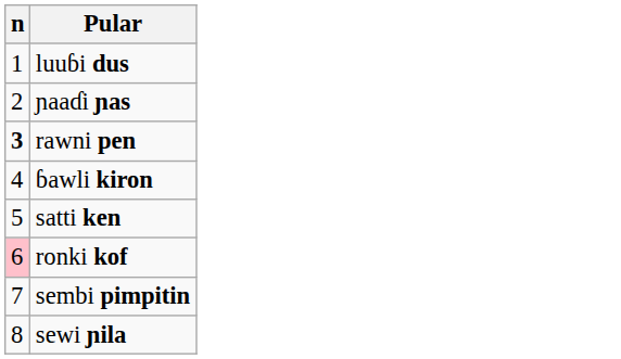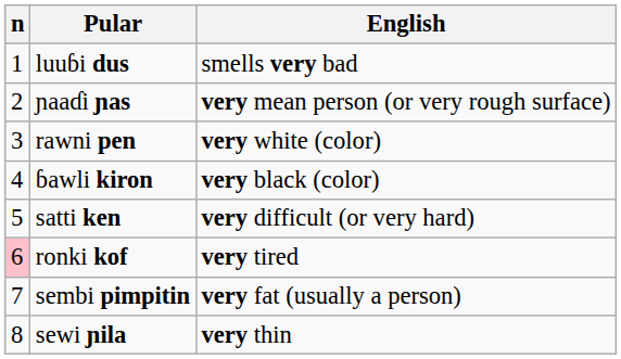+ column: English | smells very bad | very mean person (or very rough surface) | very white (color) | very black (color) | very difficult (or very hard) | very tired | very fat (usually a person) | very thin
rawni pen | n: bold -> normal
